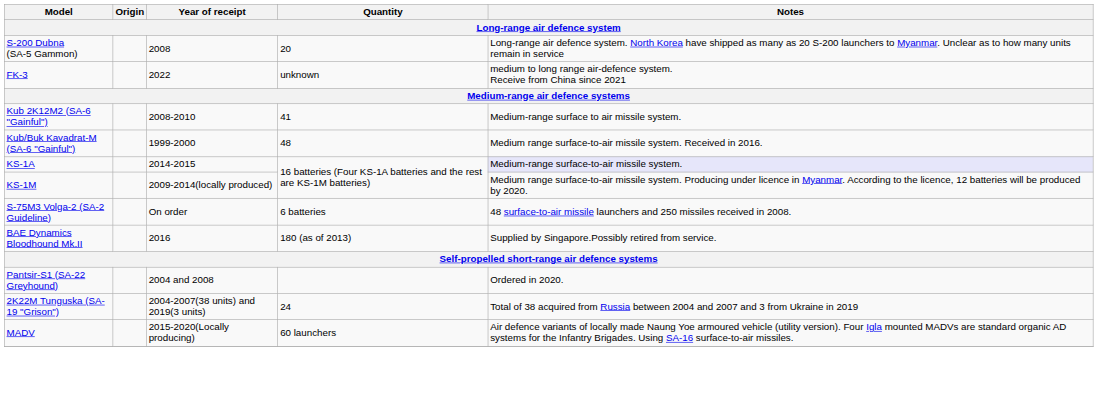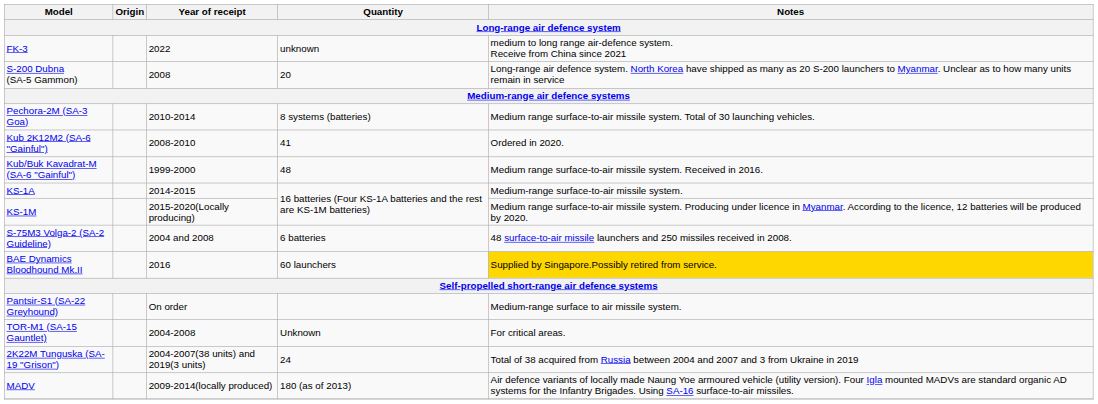rows swapped: FK-3 <-> S-200 Dubna (SA-5 Gammon)
+ row: Pechora-2M (SA-3 Goa) | 2010-2014 | 8 systems (batteries) | Medium range surface-to-air missile system. Total of 30 launching vehicles.
Kub 2K12M2 (SA-6 "Gainful") | Notes: Medium-range surface to air missile system. -> Ordered in 2020.
KS-1A | Notes: lavender background -> no background
KS-1M | Year of receipt: 2009-2014(locally produced) -> 2015-2020(Locally producing)
S-75M3 Volga-2 (SA-2 Guideline) | Year of receipt: On order -> 2004 and 2008
BAE Dynamics Bloodhound Mk.II | Quantity: 180 (as of 2013) -> 60 launchers
BAE Dynamics Bloodhound Mk.II | Notes: no background -> gold background
Pantsir-S1 (SA-22 Greyhound) | Year of receipt: 2004 and 2008 -> On order
Pantsir-S1 (SA-22 Greyhound) | Notes: Ordered in 2020. -> Medium-range surface to air missile system.
+ row: TOR-M1 (SA-15 Gauntlet) | 2004-2008 | Unknown | For critical areas.
MADV | Year of receipt: 2015-2020(Locally producing) -> 2009-2014(locally produced)
MADV | Quantity: 60 launchers -> 180 (as of 2013)
